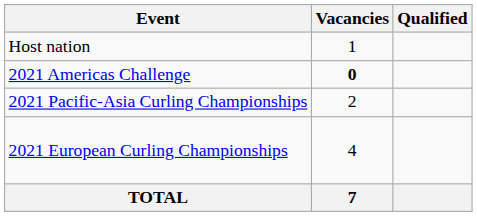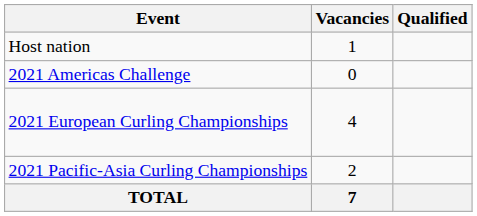2021 Americas Challenge | Vacancies: bold -> normal
rows swapped: 2021 European Curling Championships <-> 2021 Pacific-Asia Curling Championships
